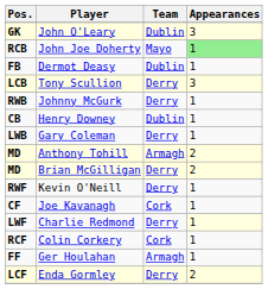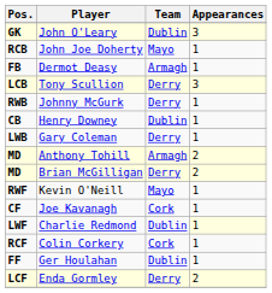John Joe Doherty | Appearances: lightgreen background -> no background
Dermot Deasy | Team: Dublin -> Armagh
Kevin O'Neill | Team: Derry -> Mayo
Charlie Redmond | Team: Derry -> Dublin
Ger Houlahan | Team: Armagh -> Dublin
